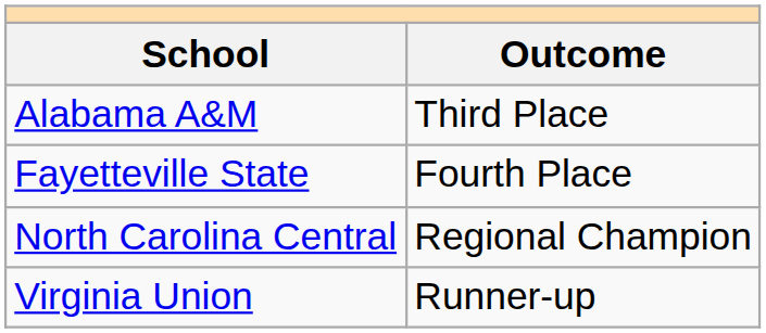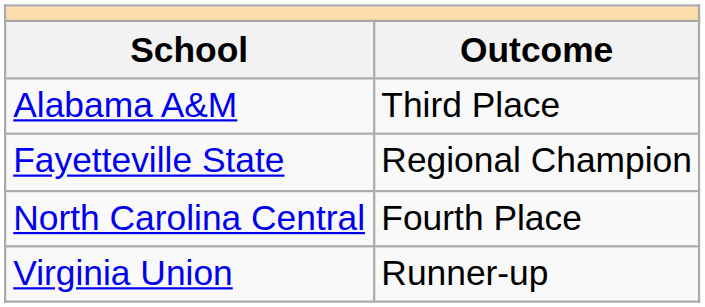Fayetteville State | Outcome: Fourth Place -> Regional Champion
North Carolina Central | Outcome: Regional Champion -> Fourth Place
